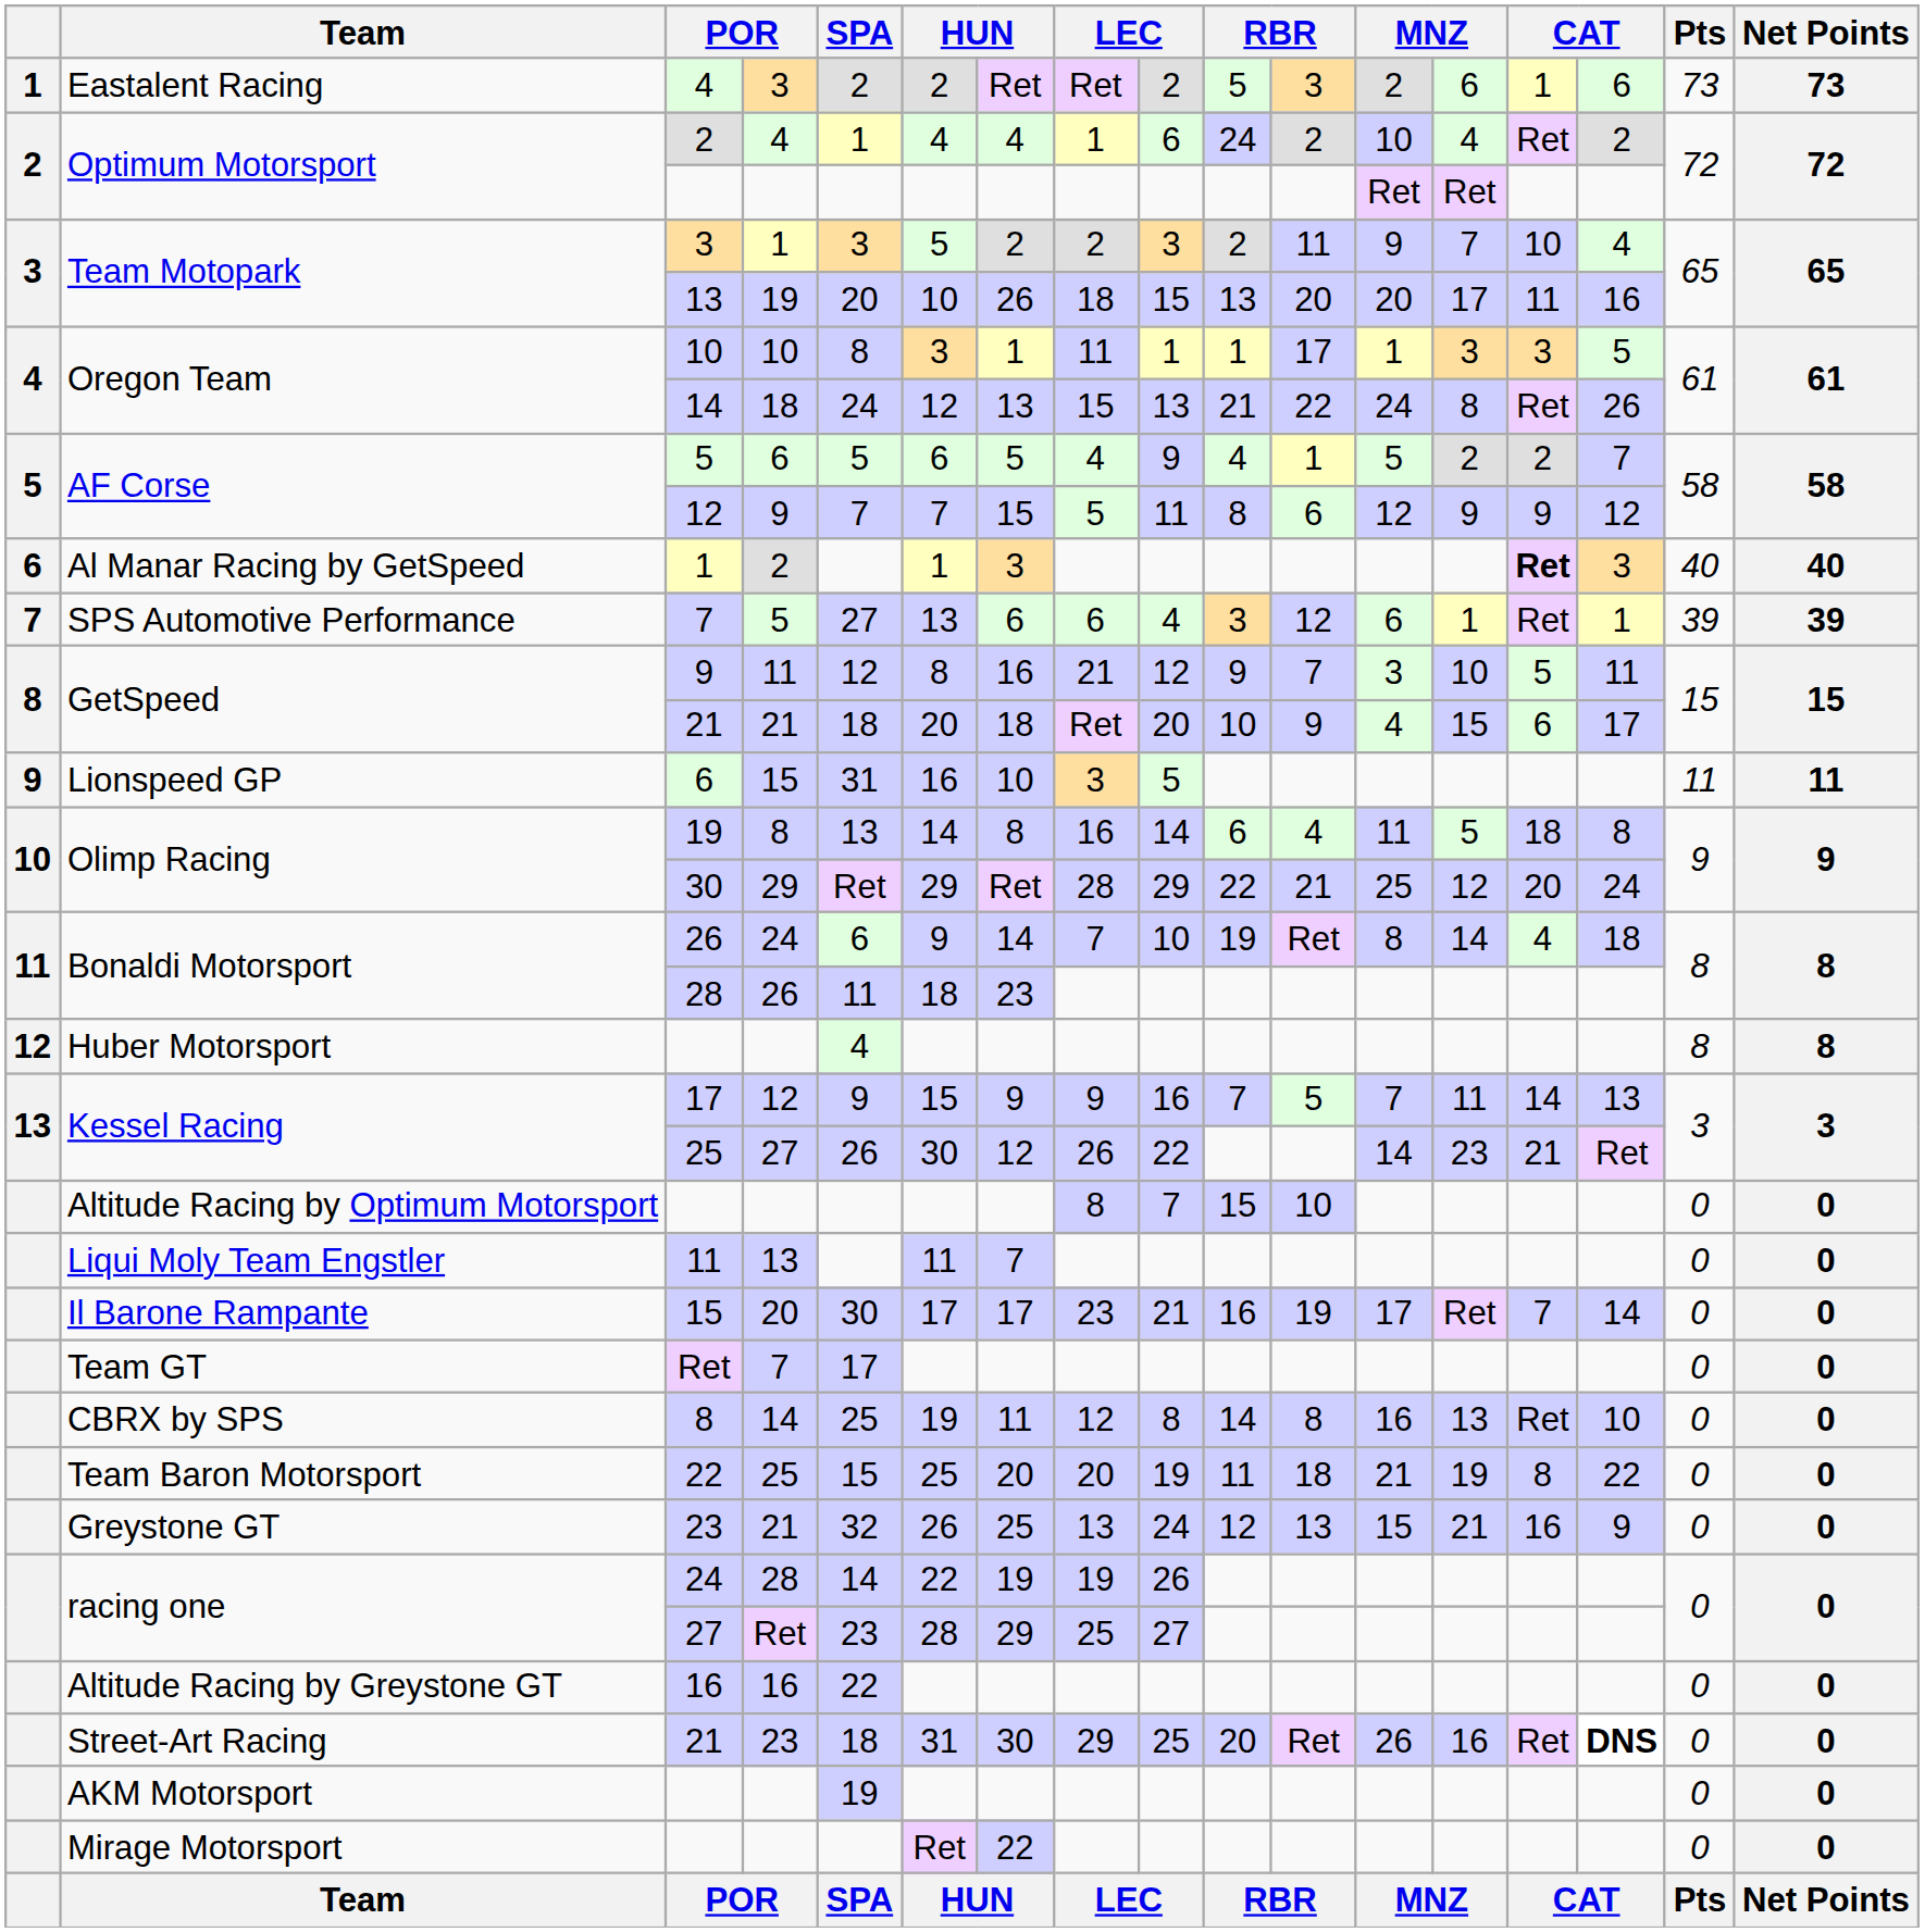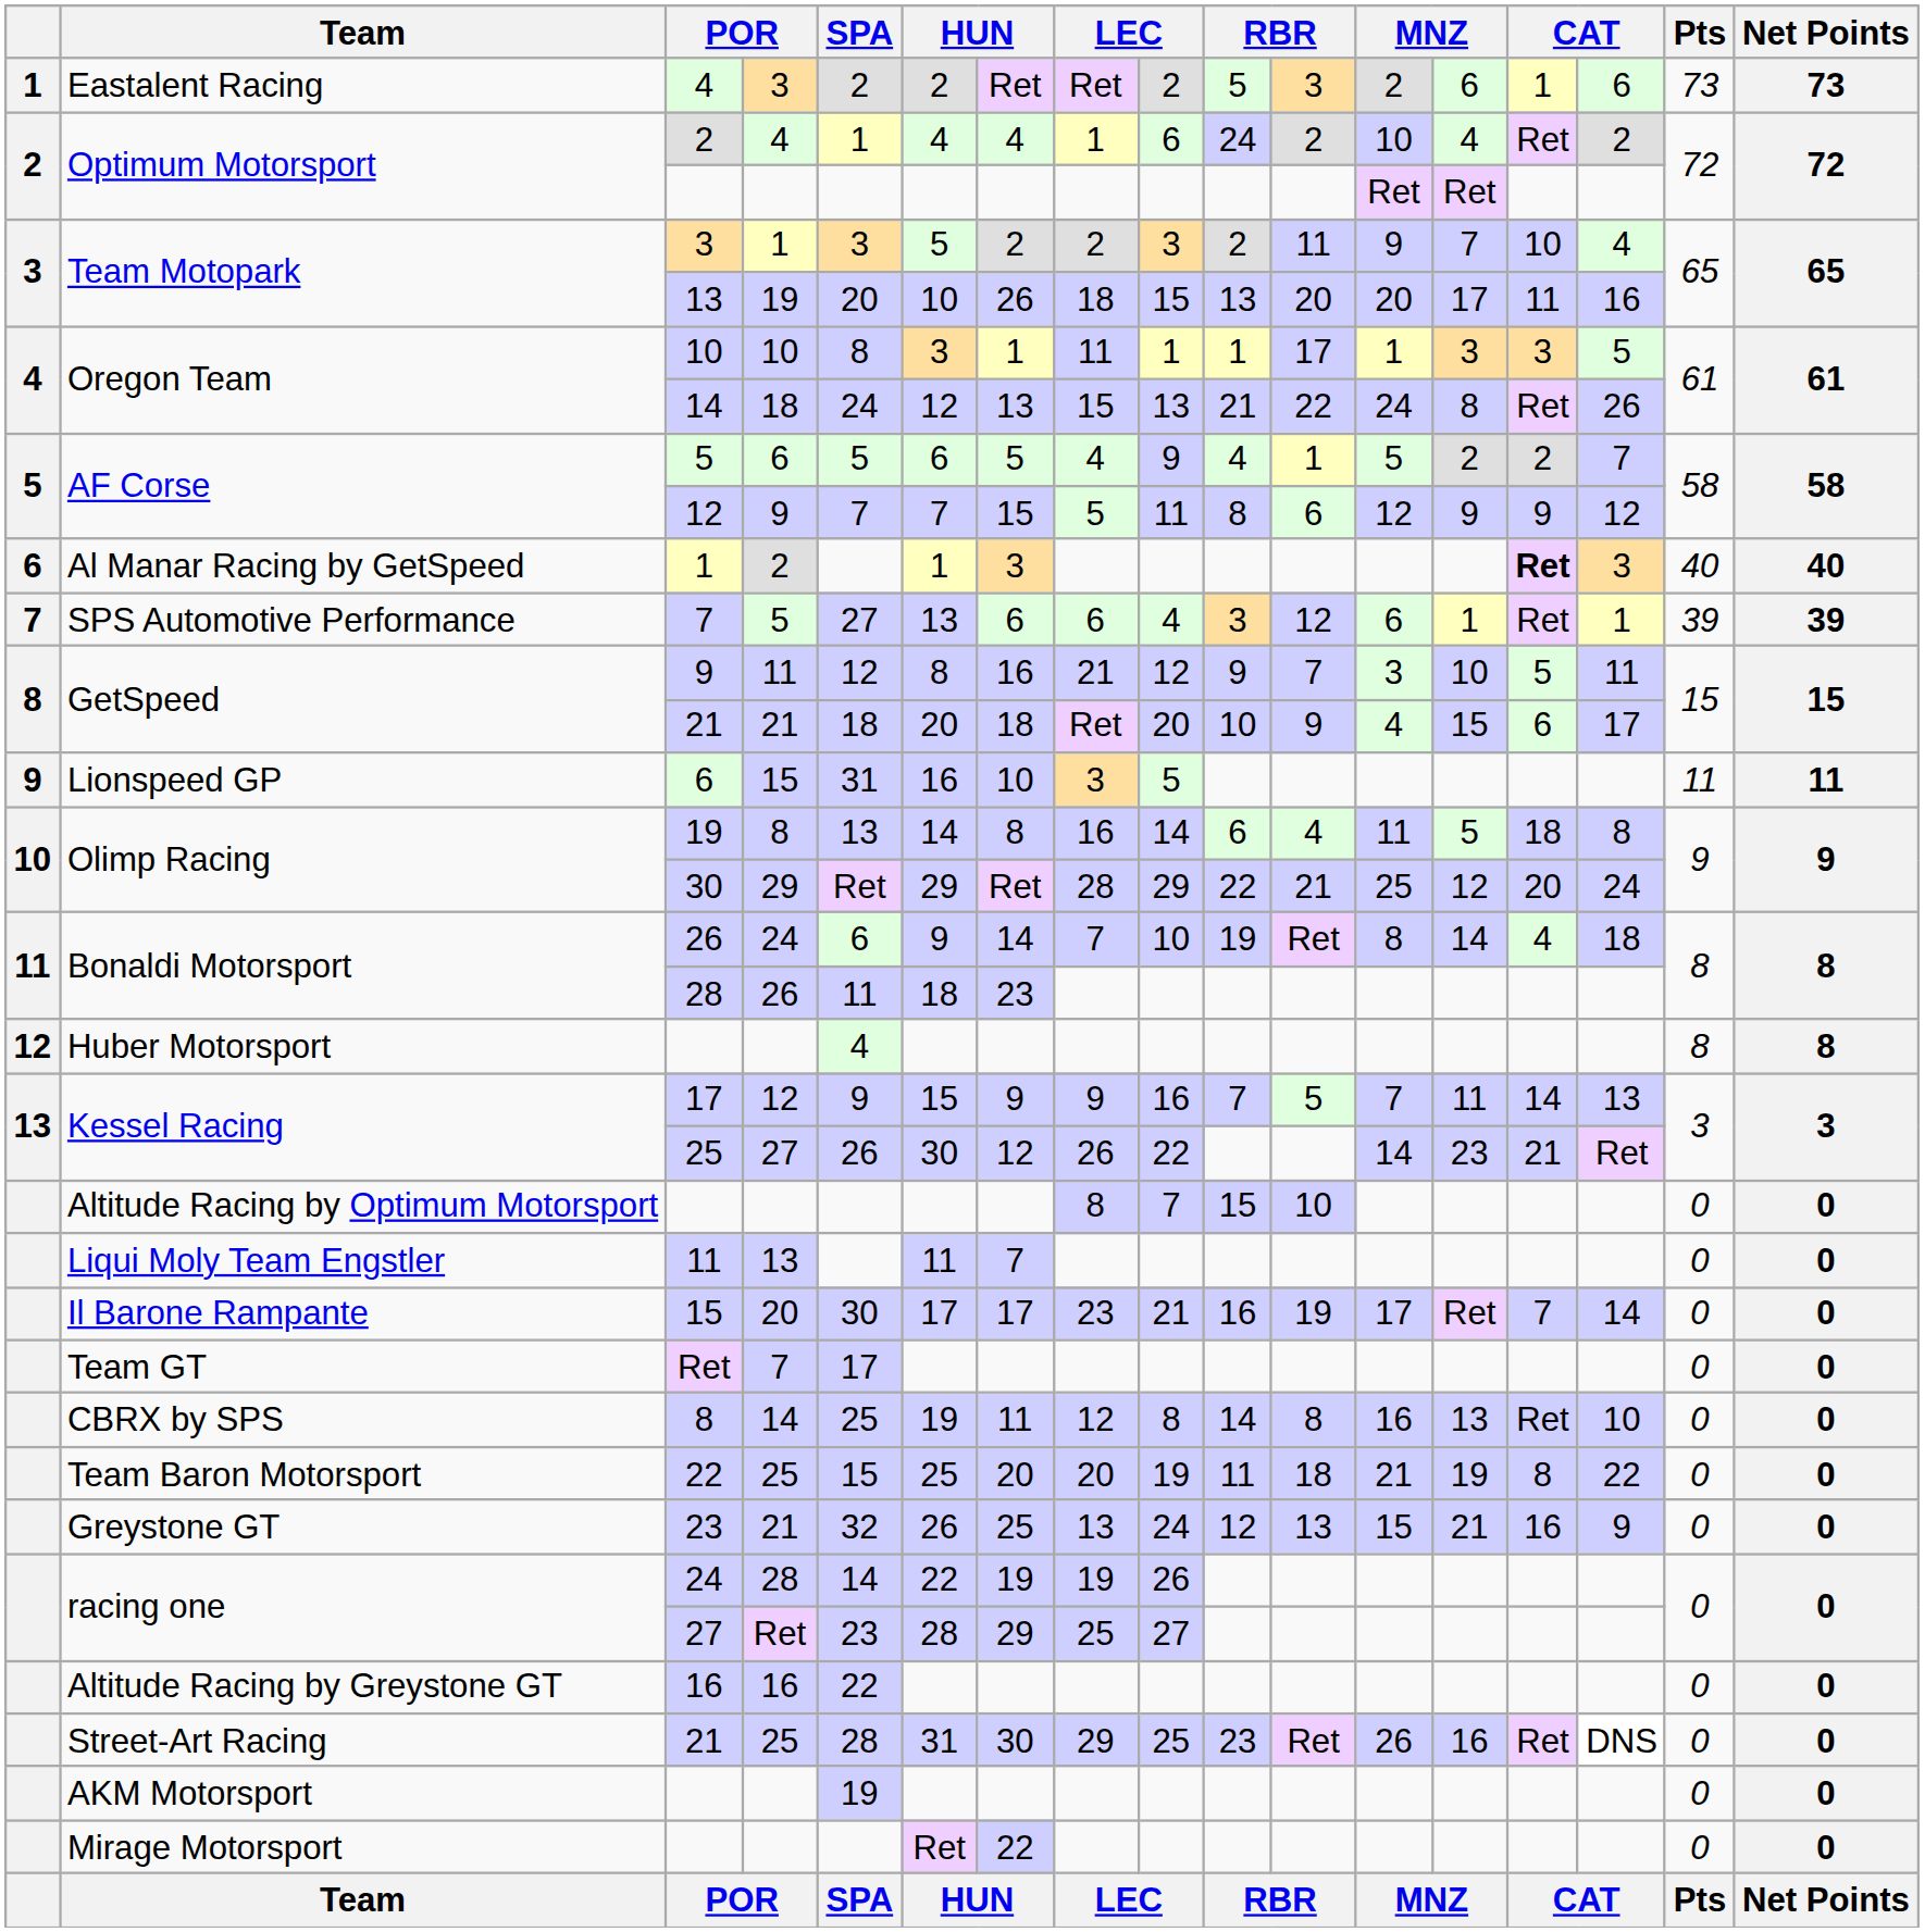Street-Art Racing / 21 | column 4: 23 -> 25
Street-Art Racing / 21 | SPA: 18 -> 28
Street-Art Racing / 21 | column 10: 20 -> 23
Street-Art Racing / 21 | column 15: bold -> normal
